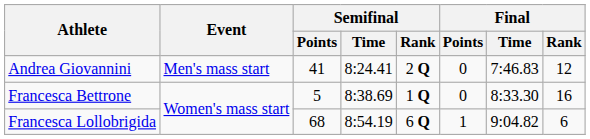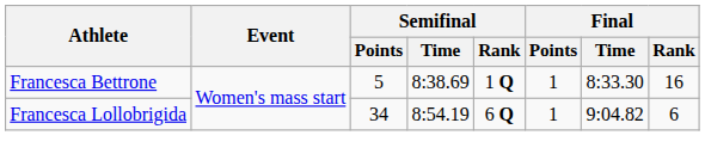- row: Andrea Giovannini | Men's mass start | 41 | 8:24.41 | 2 Q | 0 | 7:46.83 | 12
Francesca Bettrone | Final / Points: 0 -> 1
Francesca Lollobrigida | Semifinal / Points: 68 -> 34
